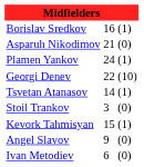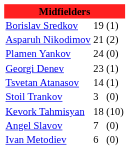Borislav Sredkov | column 2: 16 -> 19
Asparuh Nikodimov | column 3: (0) -> (2)
Plamen Yankov | column 3: (1) -> (0)
Georgi Denev | column 2: 22 -> 23
Georgi Denev | column 3: (10) -> (1)
Kevork Tahmisyan | column 2: 15 -> 18
Kevork Tahmisyan | column 3: (1) -> (10)
Angel Slavov | column 2: 9 -> 7
